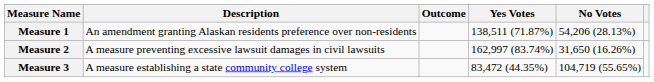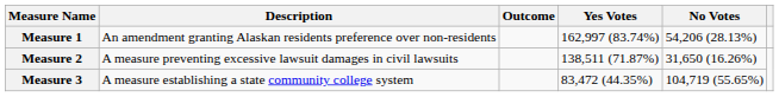Measure 1 | Yes Votes: 138,511 (71.87%) -> 162,997 (83.74%)
Measure 2 | Yes Votes: 162,997 (83.74%) -> 138,511 (71.87%)
